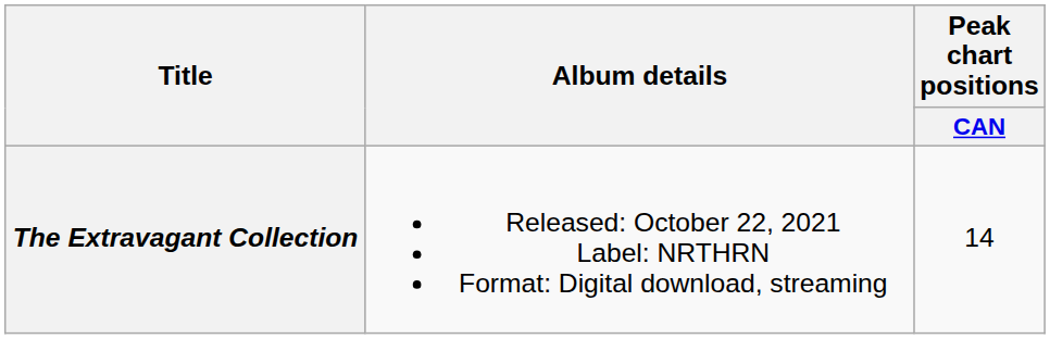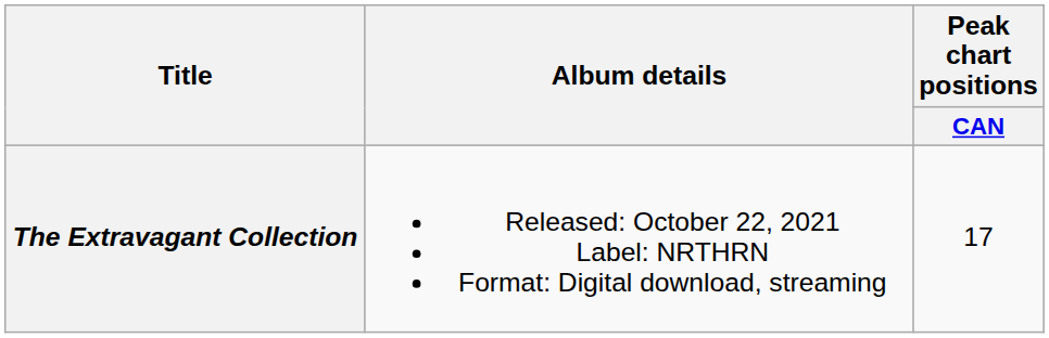The Extravagant Collection | Peak chart positions / CAN: 14 -> 17
